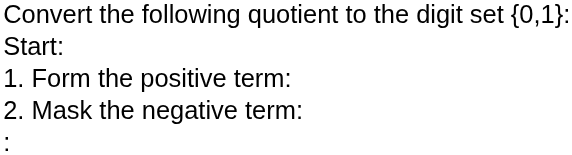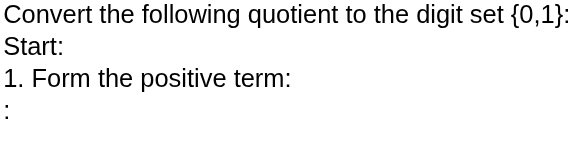- row: 2. Mask the negative term:
